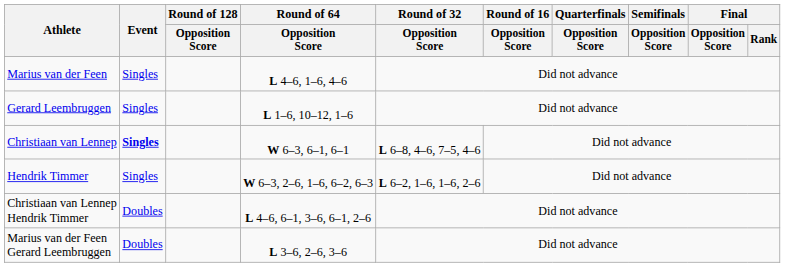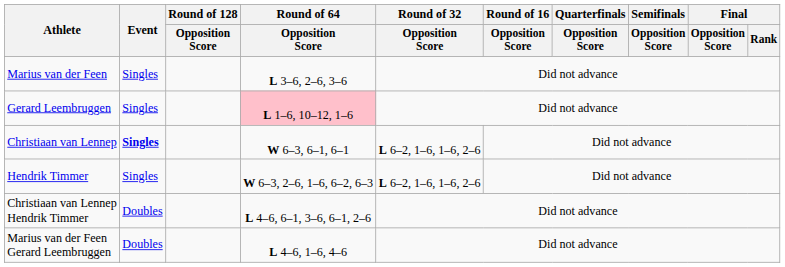Marius van der Feen | Round of 64 / Opposition Score: L 4–6, 1–6, 4–6 -> L 3–6, 2–6, 3–6
Gerard Leembruggen | Round of 64 / Opposition Score: no background -> pink background
Christiaan van Lennep | Round of 32 / Opposition Score: L 6–8, 4–6, 7–5, 4–6 -> L 6–2, 1–6, 1–6, 2–6
Marius van der Feen Gerard Leembruggen | Round of 64 / Opposition Score: L 3–6, 2–6, 3–6 -> L 4–6, 1–6, 4–6
